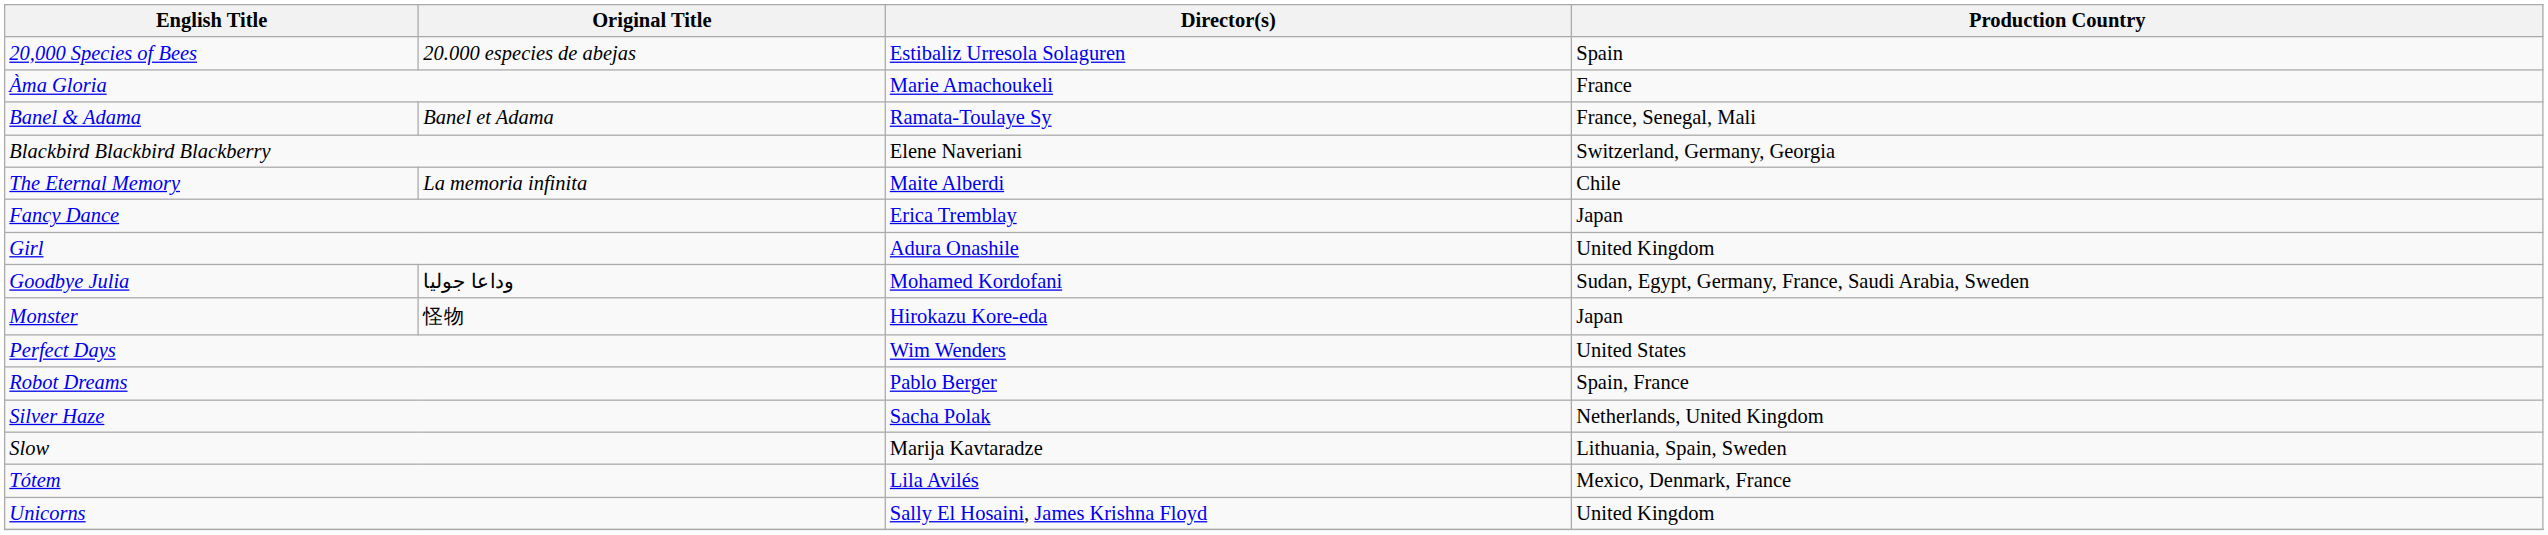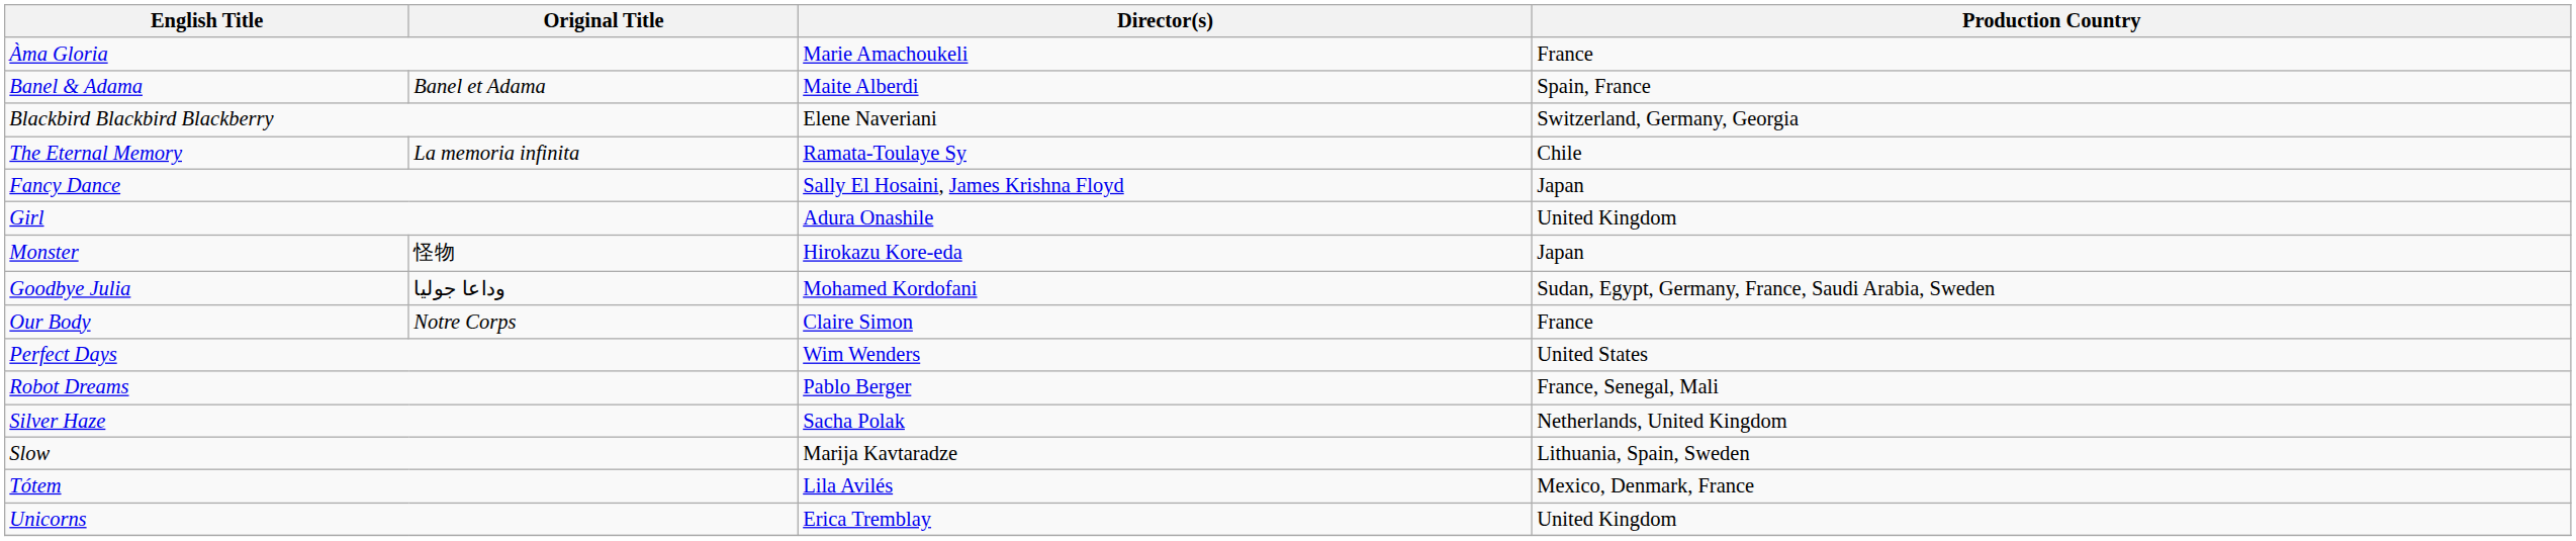- row: 20,000 Species of Bees | 20.000 especies de abejas | Estibaliz Urresola Solaguren | Spain
Banel & Adama | Director(s): Ramata-Toulaye Sy -> Maite Alberdi
Banel & Adama | Production Country: France, Senegal, Mali -> Spain, France
The Eternal Memory | Director(s): Maite Alberdi -> Ramata-Toulaye Sy
Fancy Dance | Director(s): Erica Tremblay -> Sally El Hosaini, James Krishna Floyd
rows swapped: Goodbye Julia <-> Monster
+ row: Our Body | Notre Corps | Claire Simon | France
Robot Dreams | Production Country: Spain, France -> France, Senegal, Mali
Unicorns | Director(s): Sally El Hosaini, James Krishna Floyd -> Erica Tremblay
